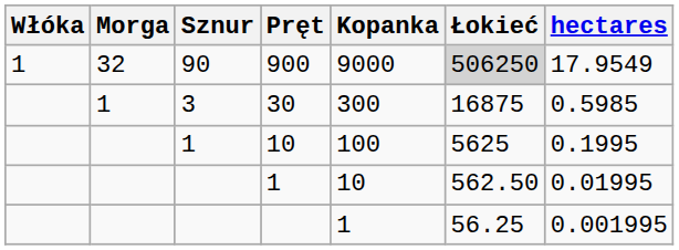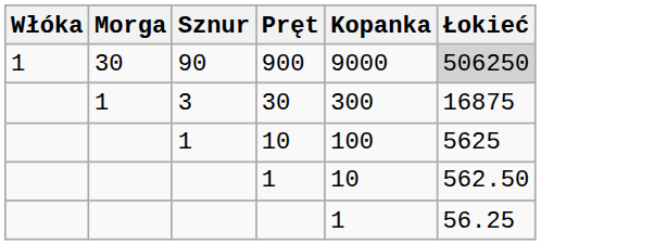- column: hectares | 17.9549 | 0.5985 | 0.1995 | 0.01995 | 0.001995
900 | Morga: 32 -> 30
